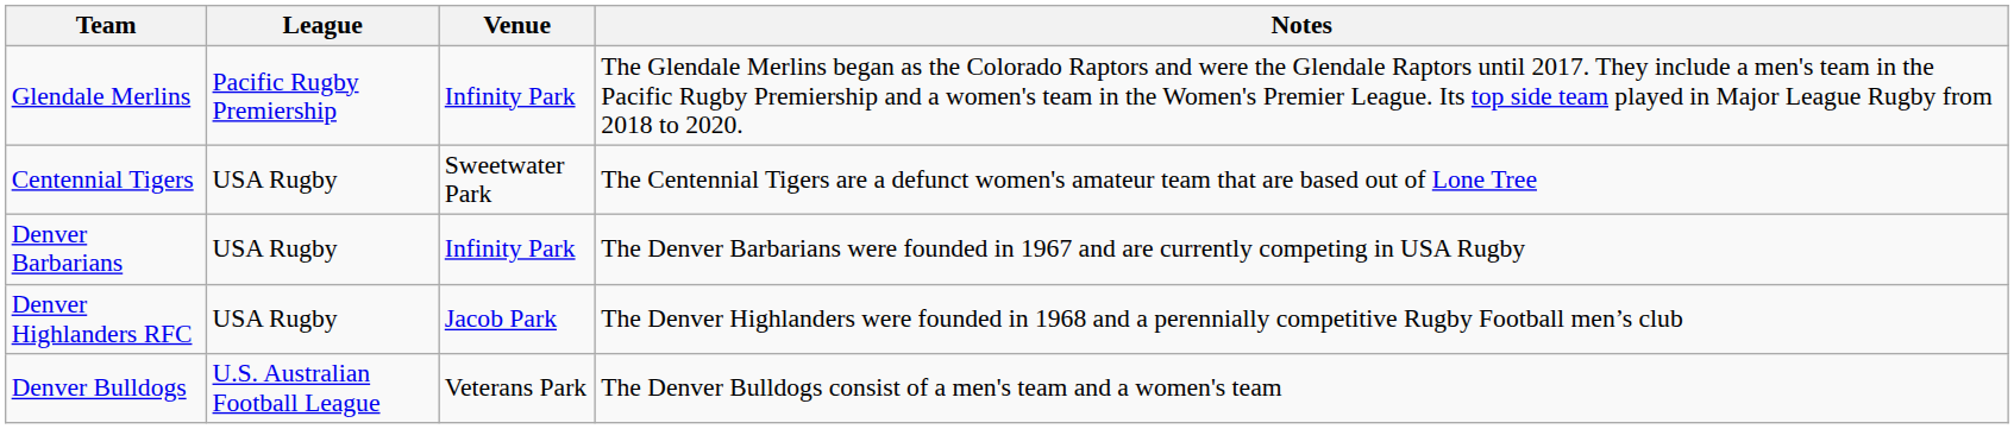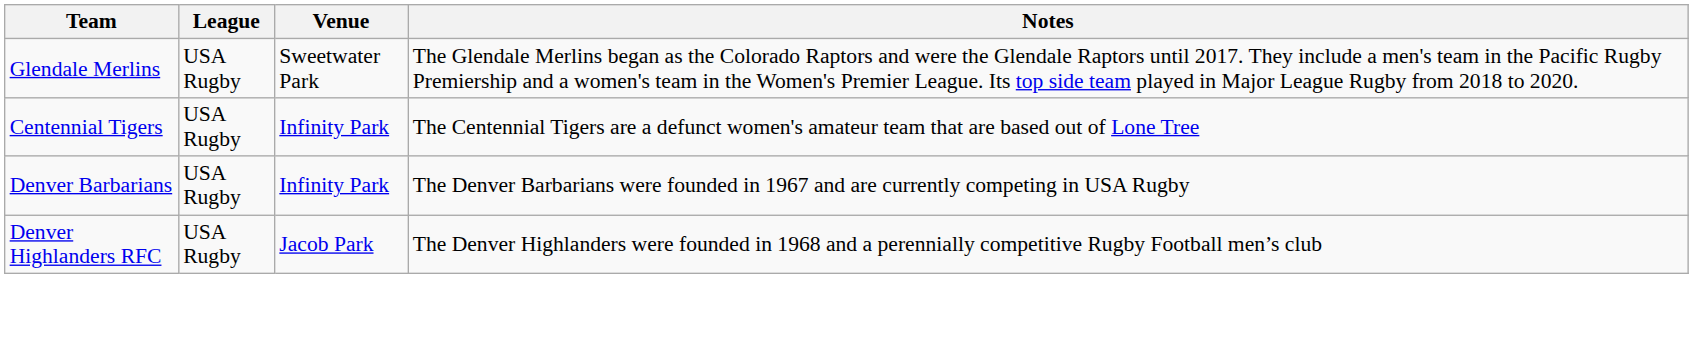Glendale Merlins | League: Pacific Rugby Premiership -> USA Rugby
Glendale Merlins | Venue: Infinity Park -> Sweetwater Park
Centennial Tigers | Venue: Sweetwater Park -> Infinity Park
- row: Denver Bulldogs | U.S. Australian Football League | Veterans Park | The Denver Bulldogs consist of a men's team and a women's team
